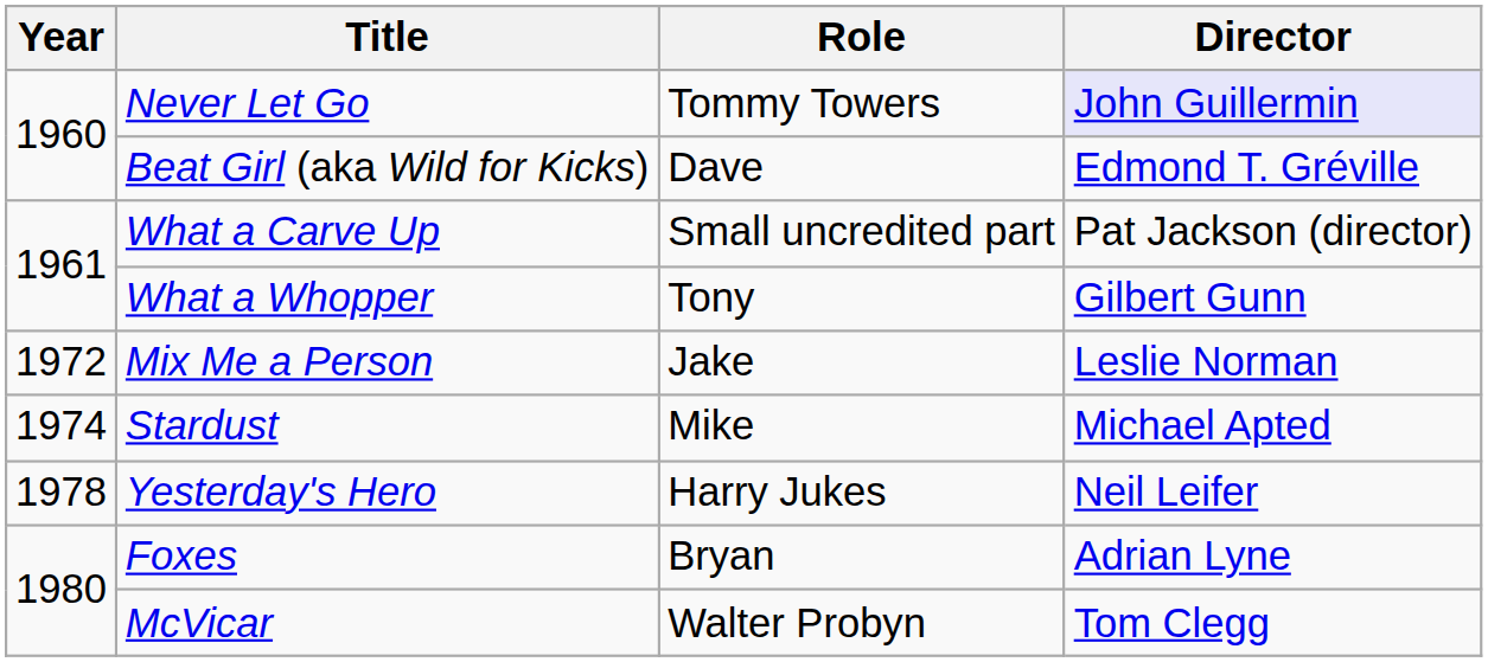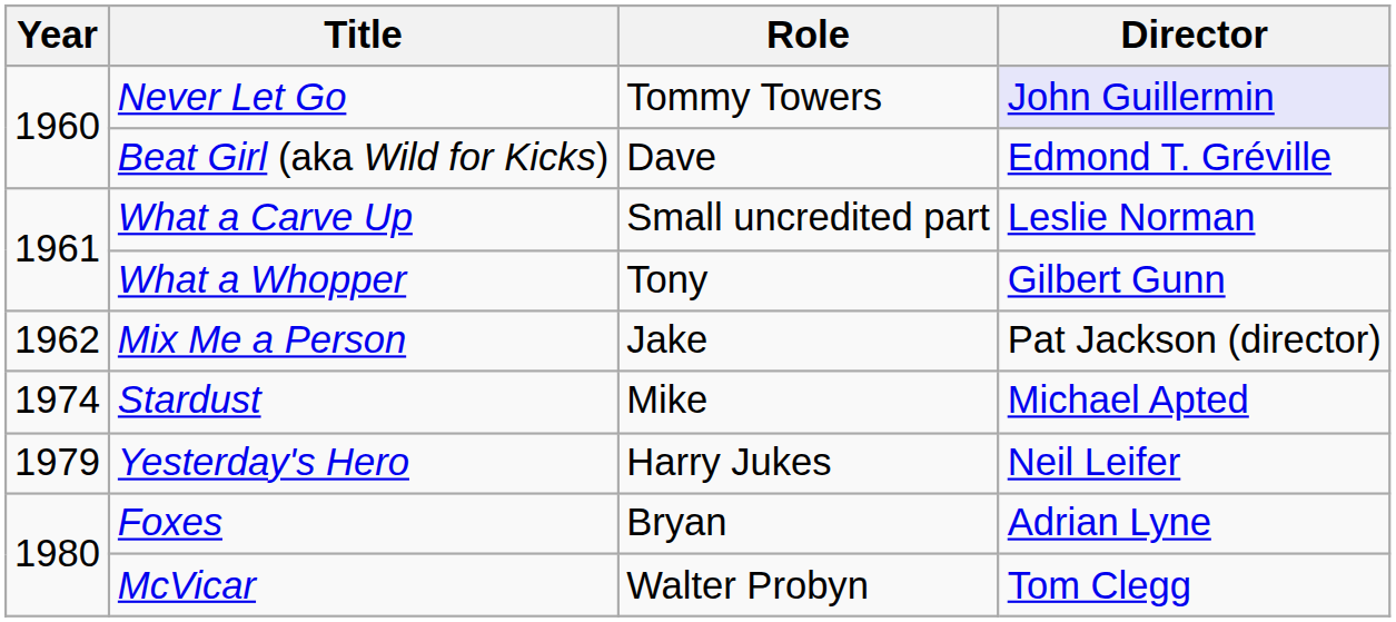What a Carve Up | Director: Pat Jackson (director) -> Leslie Norman
Mix Me a Person | Year: 1972 -> 1962
Mix Me a Person | Director: Leslie Norman -> Pat Jackson (director)
Yesterday's Hero | Year: 1978 -> 1979
